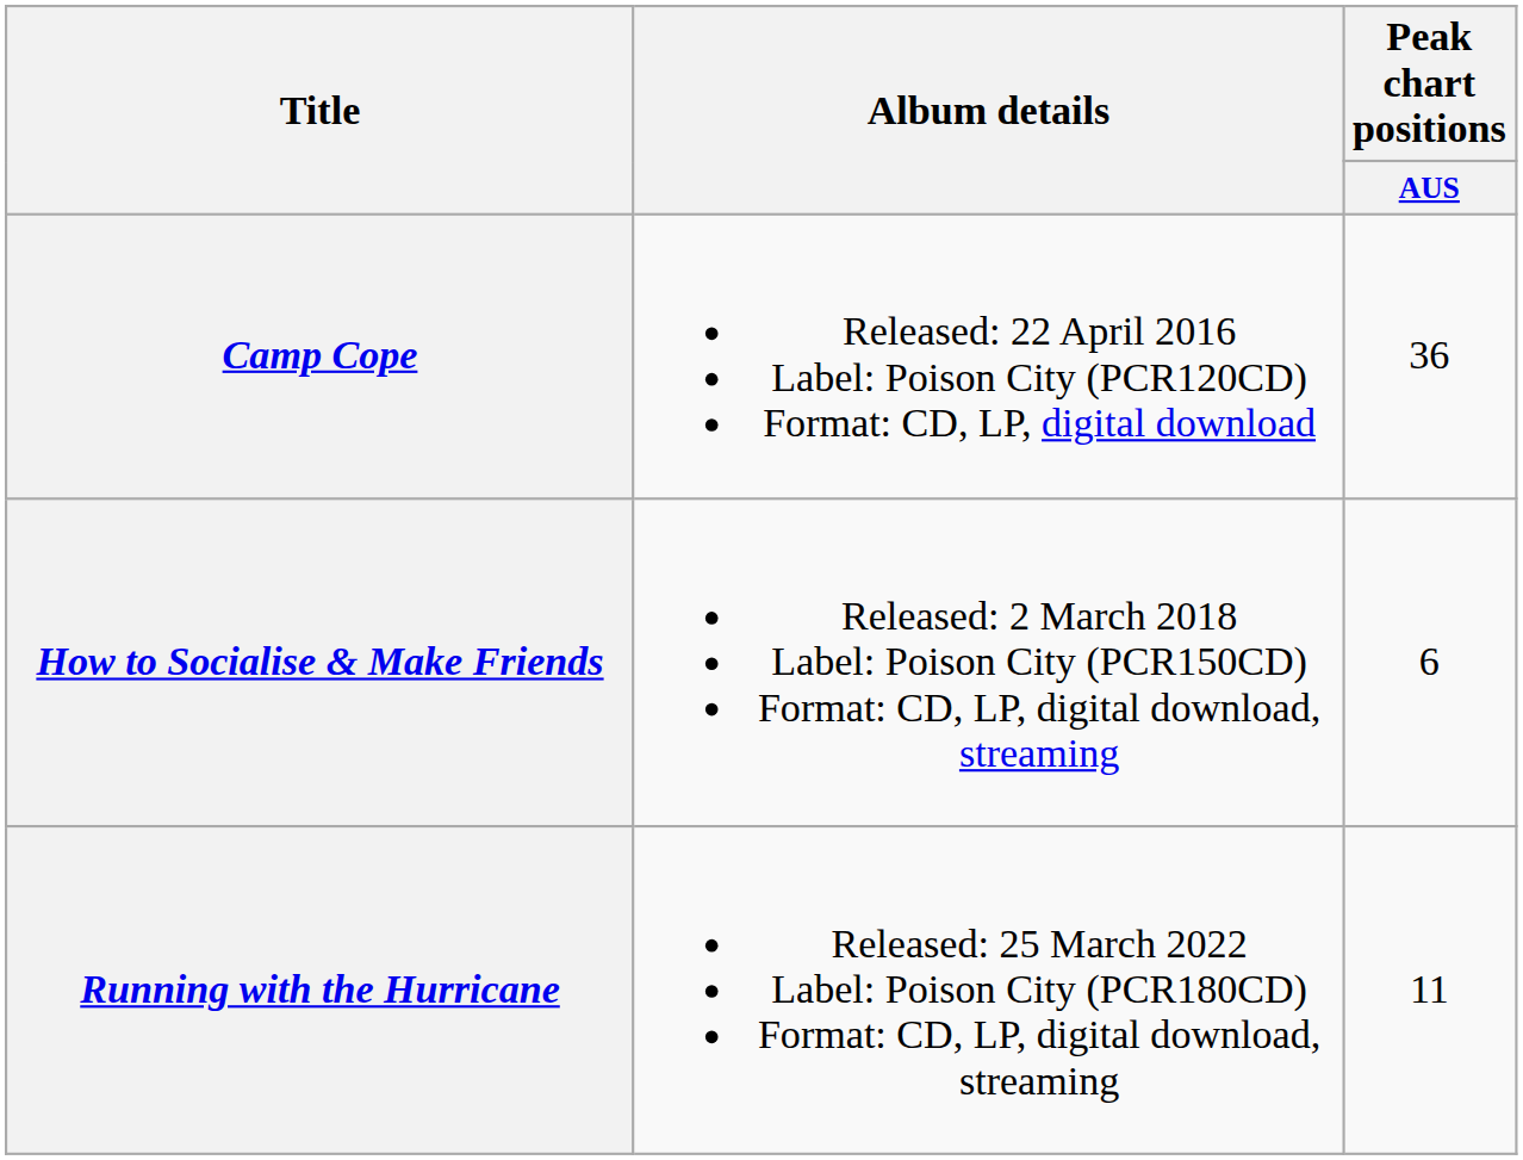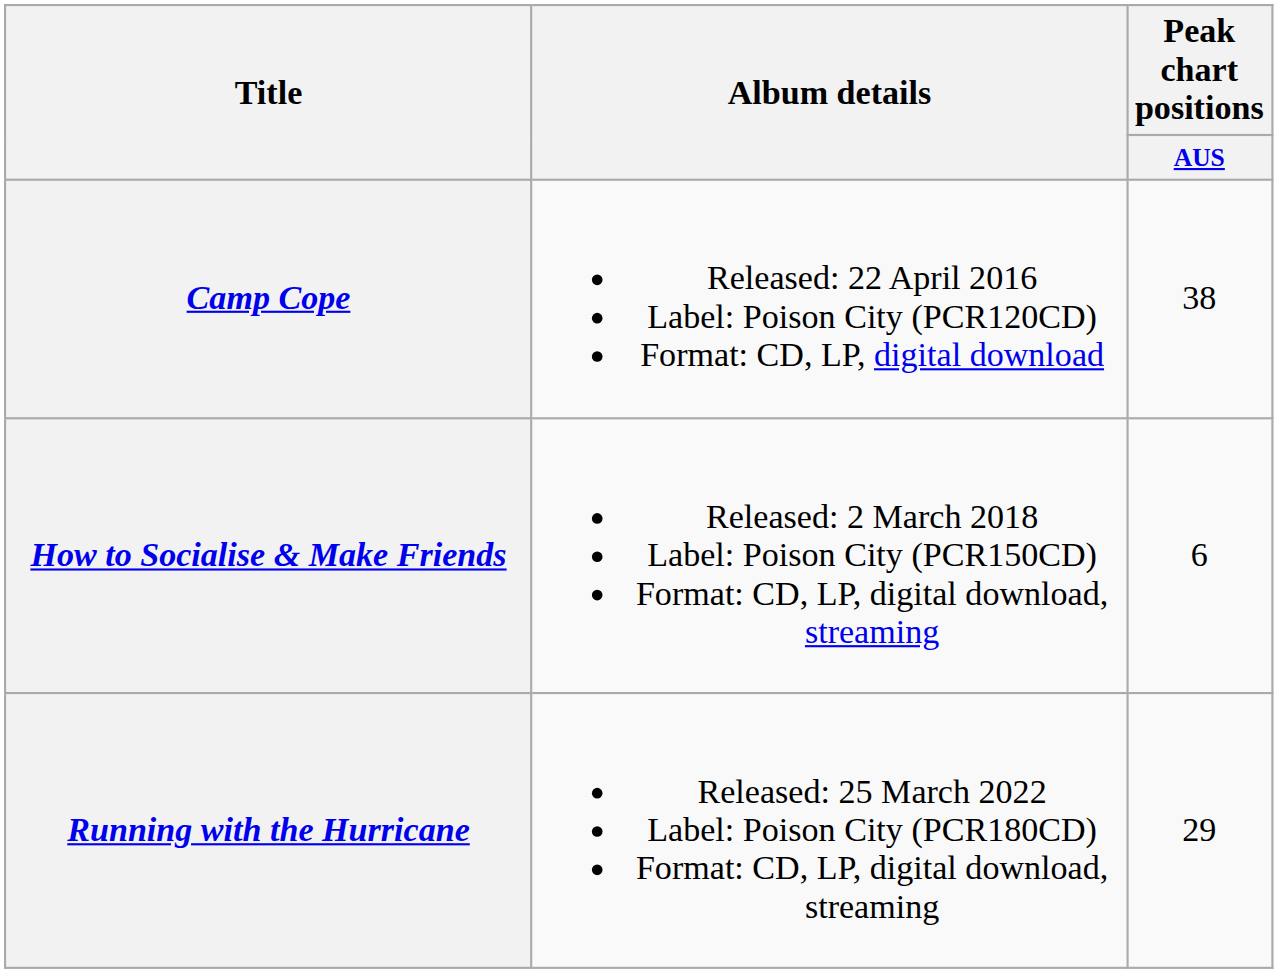Camp Cope | Peak chart positions / AUS: 36 -> 38
Running with the Hurricane | Peak chart positions / AUS: 11 -> 29
